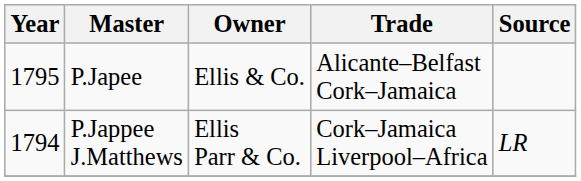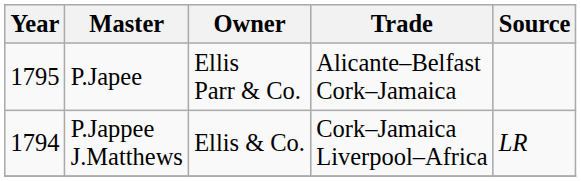P.Japee | Owner: Ellis & Co. -> Ellis Parr & Co.
P.Jappee J.Matthews | Owner: Ellis Parr & Co. -> Ellis & Co.
